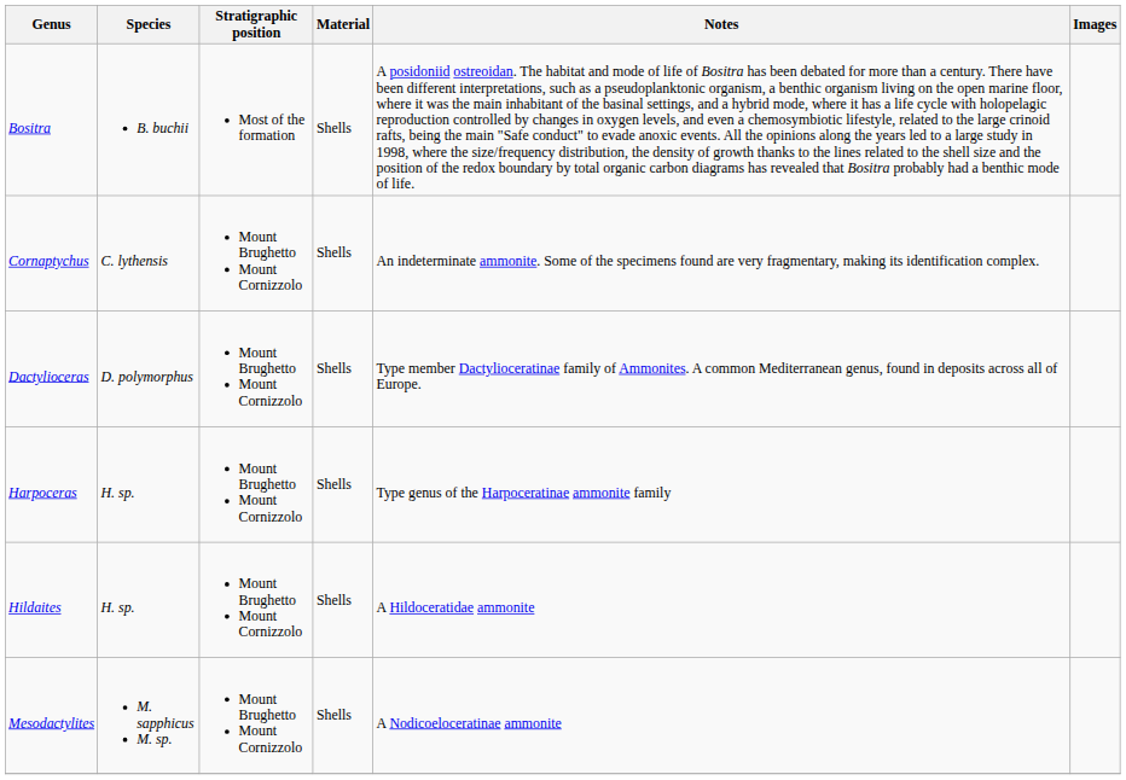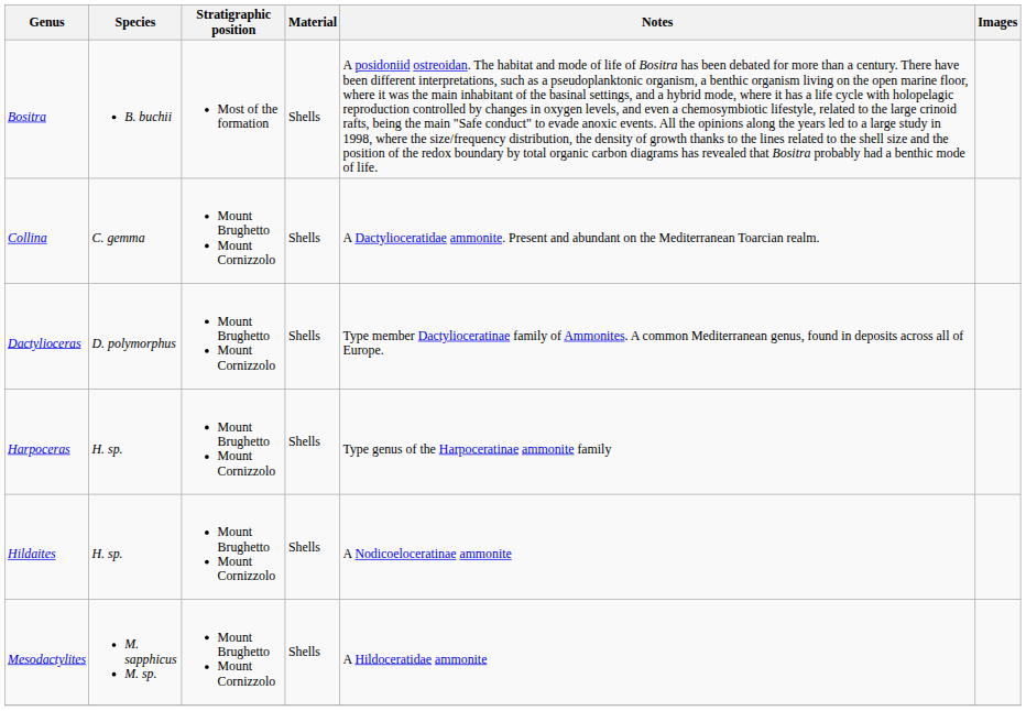+ row: Collina | C. gemma | Mount Brughetto Mount Cornizzolo | Shells | A Dactylioceratidae ammonite. Present and abundant on the Mediterranean Toarcian realm.
- row: Cornaptychus | C. lythensis | Mount Brughetto Mount Cornizzolo | Shells | An indeterminate ammonite. Some of the specimens found are very fragmentary, making its identification complex.
Hildaites | Notes: A Hildoceratidae ammonite -> A Nodicoeloceratinae ammonite
Mesodactylites | Notes: A Nodicoeloceratinae ammonite -> A Hildoceratidae ammonite
